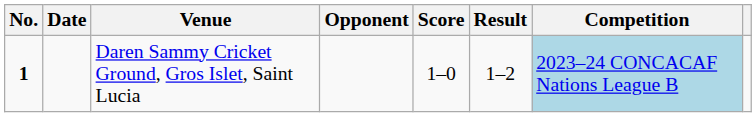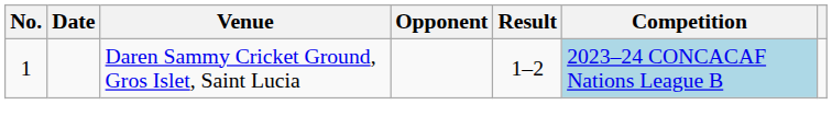- column: Score | 1–0
Daren Sammy Cricket Ground, Gros Islet, Saint Lucia | No.: bold -> normal
